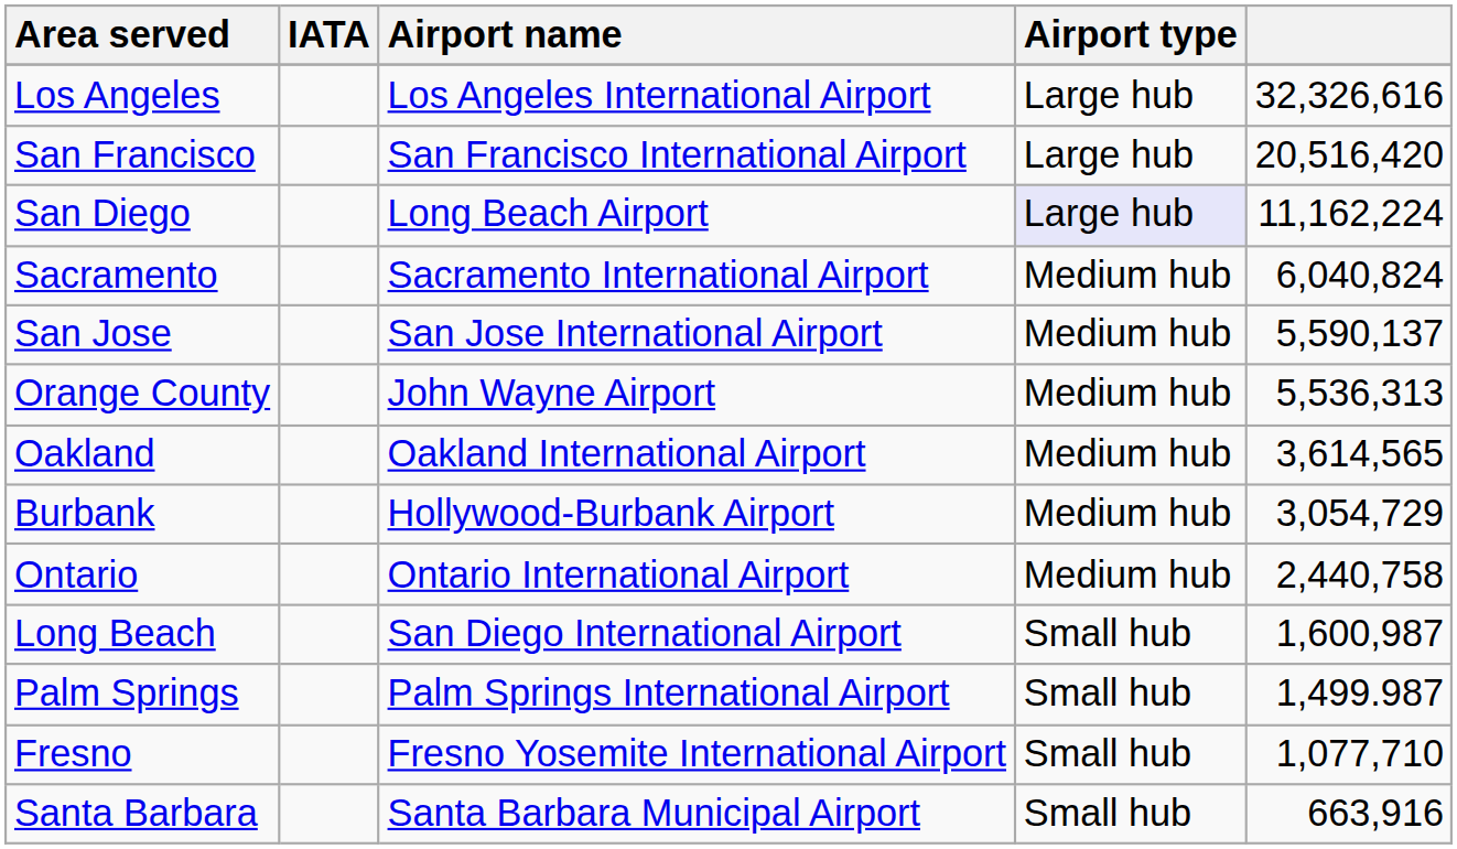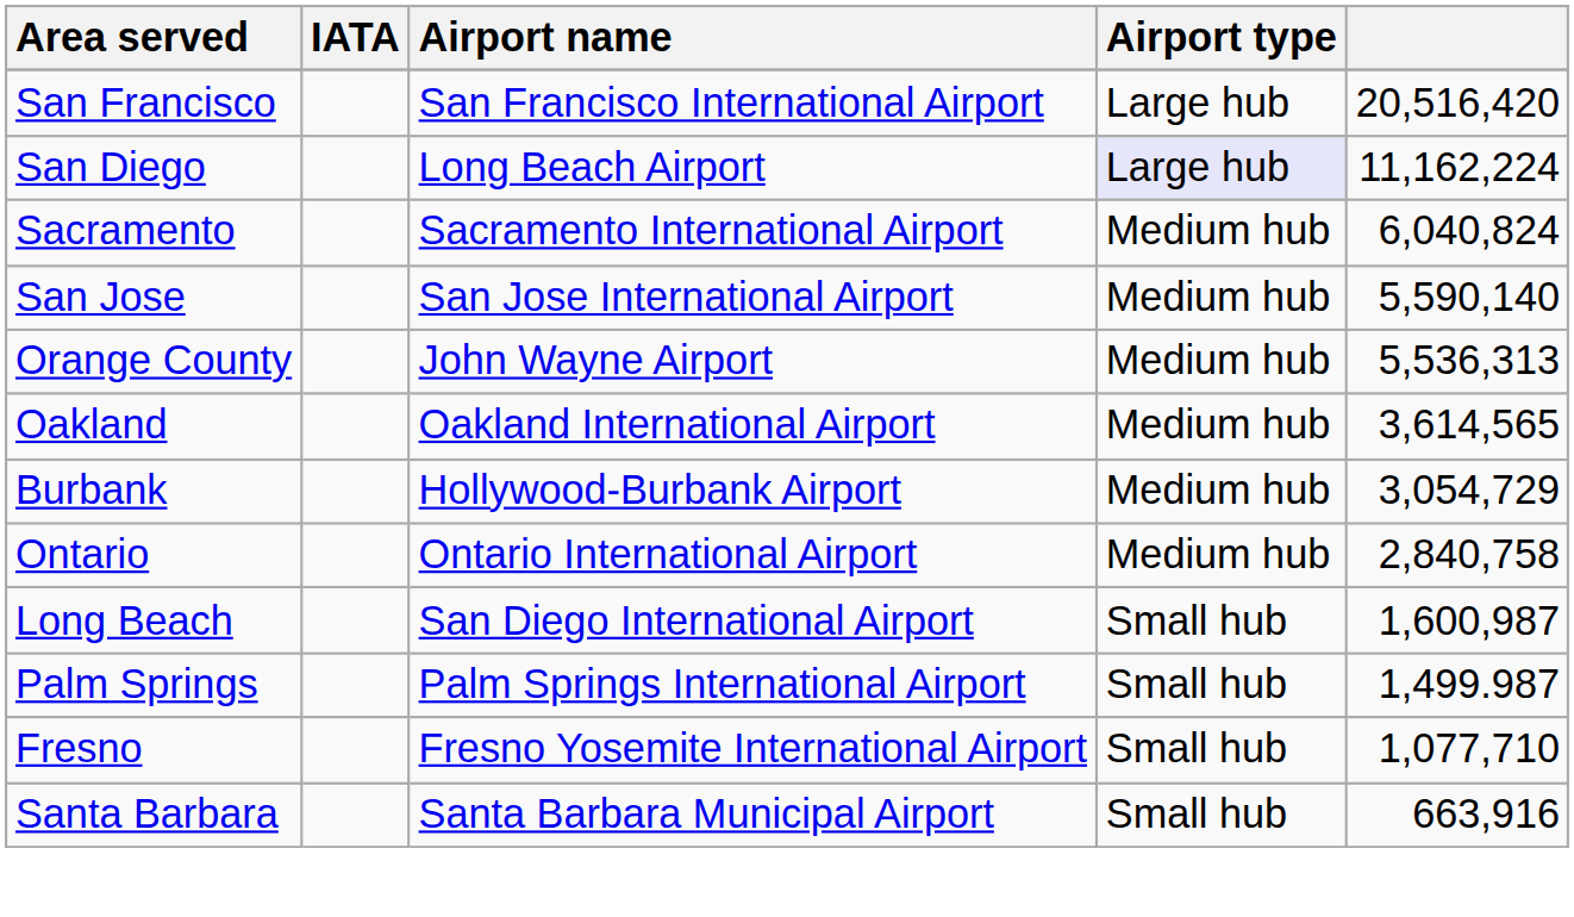- row: Los Angeles | Los Angeles International Airport | Large hub | 32,326,616
San Jose | column 5: 5,590,137 -> 5,590,140
Ontario | column 5: 2,440,758 -> 2,840,758
